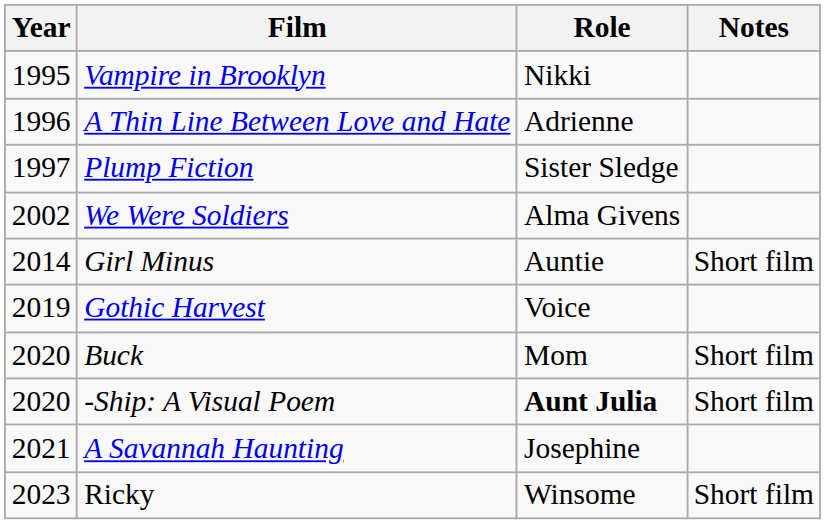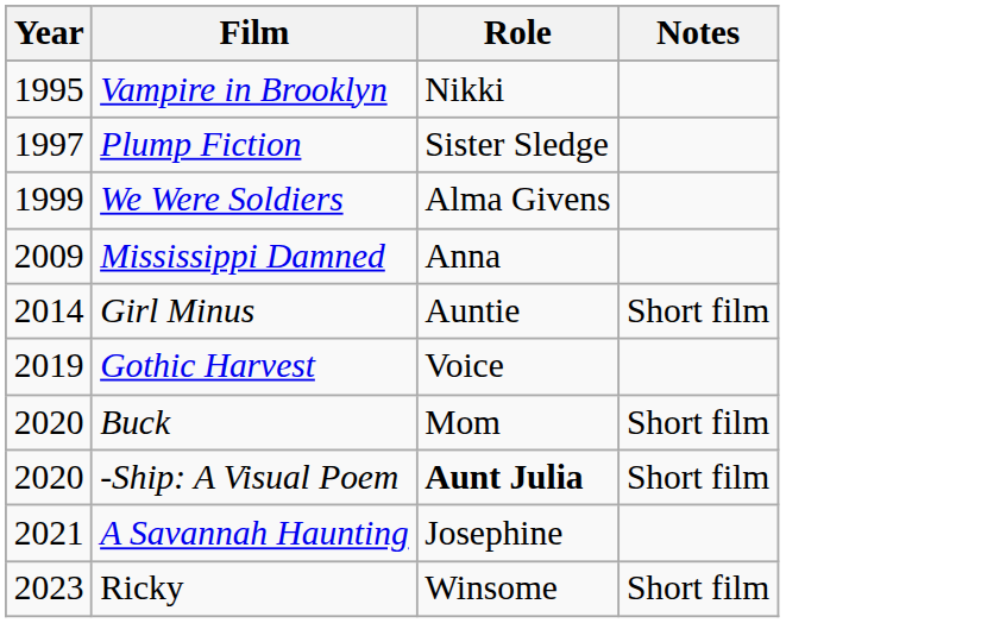- row: 1996 | A Thin Line Between Love and Hate | Adrienne
We Were Soldiers | Year: 2002 -> 1999
+ row: 2009 | Mississippi Damned | Anna
